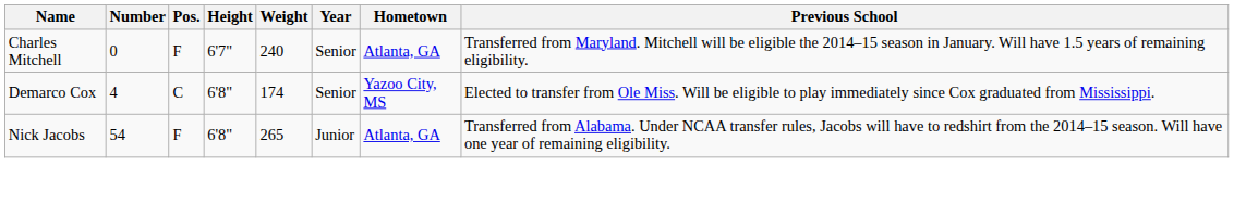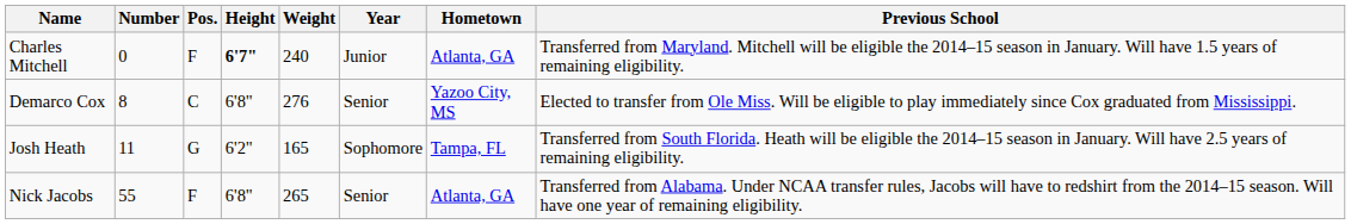Charles Mitchell | Height: normal -> bold
Charles Mitchell | Year: Senior -> Junior
Demarco Cox | Number: 4 -> 8
Demarco Cox | Weight: 174 -> 276
+ row: Josh Heath | 11 | G | 6'2" | 165 | Sophomore | Tampa, FL | Transferred from South Florida. Heath will be eligible the 2014–15 season in January. Will have 2.5 years of remaining eligibility.
Nick Jacobs | Number: 54 -> 55
Nick Jacobs | Year: Junior -> Senior
